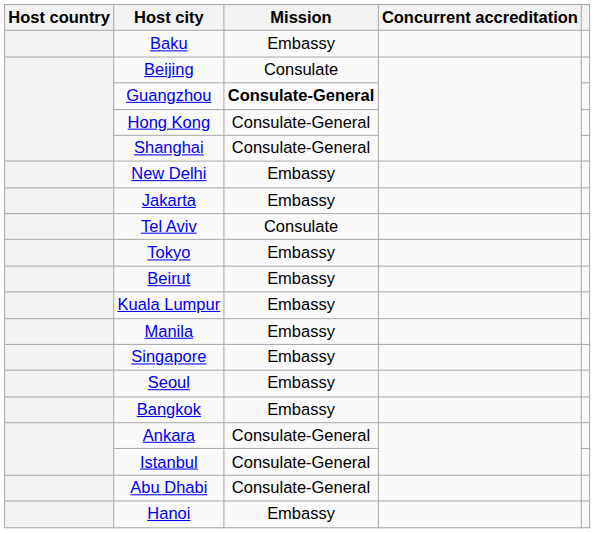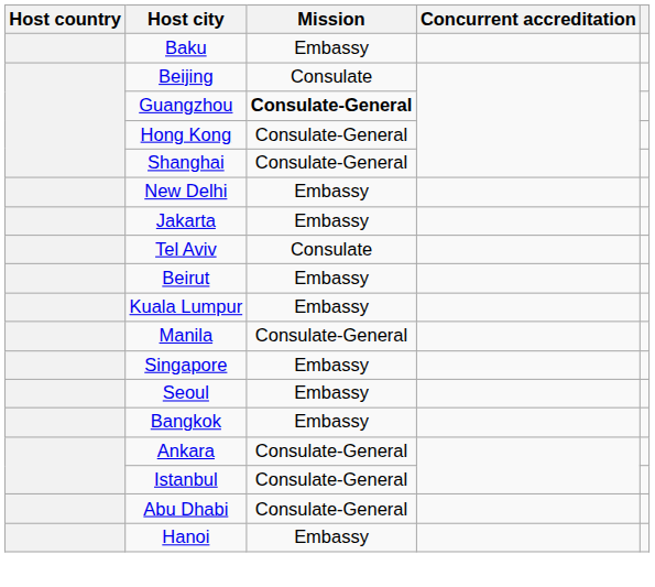- row: Tokyo | Embassy
Manila | Mission: Embassy -> Consulate-General
